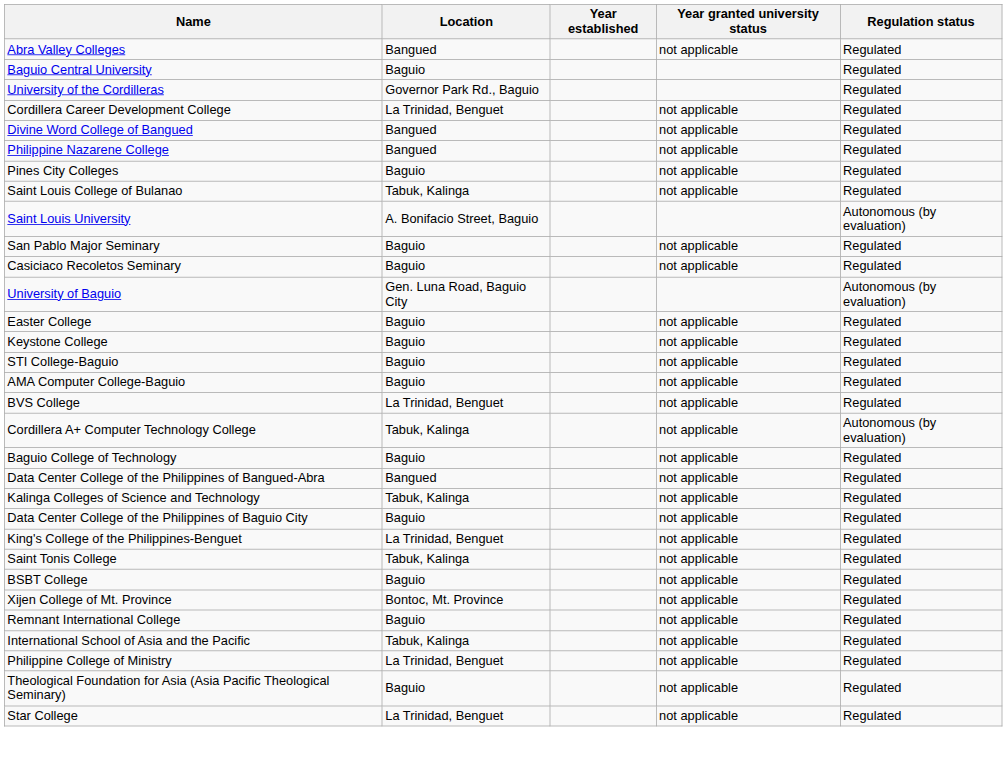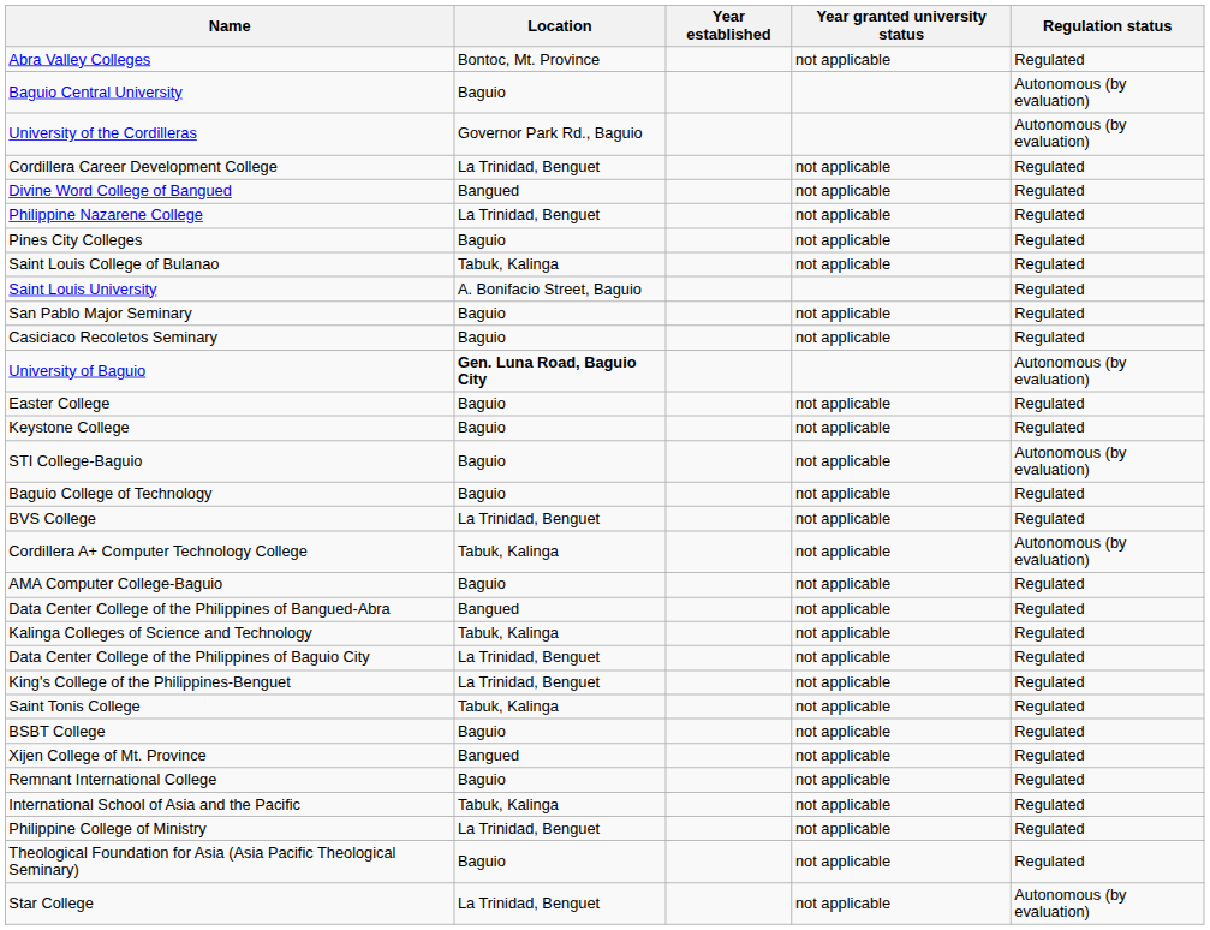Abra Valley Colleges | Location: Bangued -> Bontoc, Mt. Province
Baguio Central University | Regulation status: Regulated -> Autonomous (by evaluation)
University of the Cordilleras | Regulation status: Regulated -> Autonomous (by evaluation)
Philippine Nazarene College | Location: Bangued -> La Trinidad, Benguet
Saint Louis University | Regulation status: Autonomous (by evaluation) -> Regulated
University of Baguio | Location: normal -> bold
STI College-Baguio | Regulation status: Regulated -> Autonomous (by evaluation)
rows swapped: Baguio College of Technology <-> AMA Computer College-Baguio
Data Center College of the Philippines of Baguio City | Location: Baguio -> La Trinidad, Benguet
Xijen College of Mt. Province | Location: Bontoc, Mt. Province -> Bangued
Star College | Regulation status: Regulated -> Autonomous (by evaluation)
